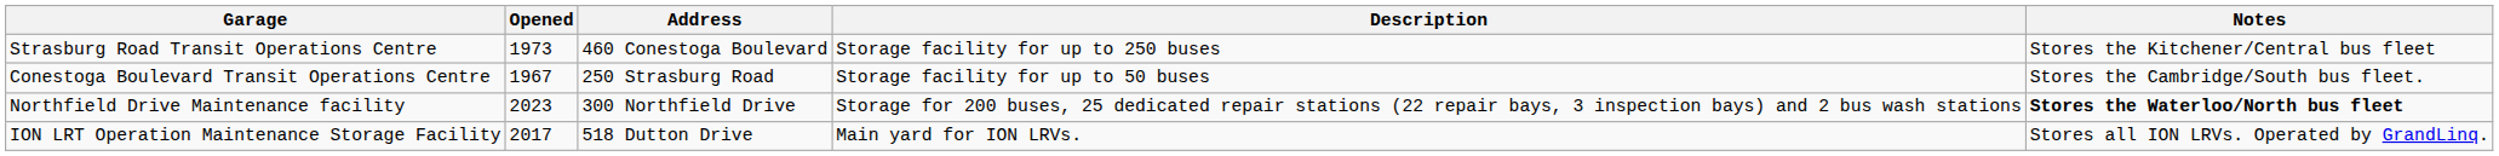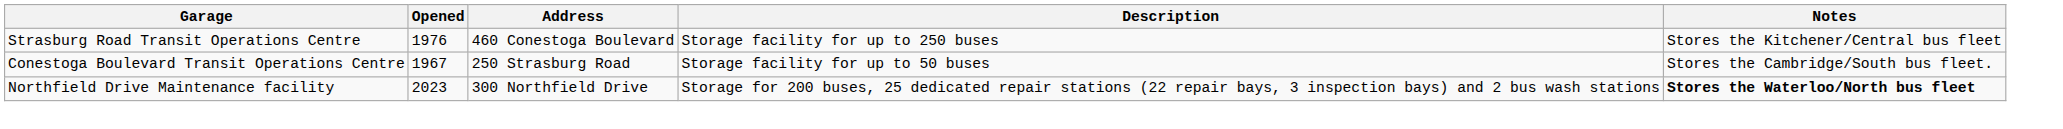Strasburg Road Transit Operations Centre | Opened: 1973 -> 1976
- row: ION LRT Operation Maintenance Storage Facility | 2017 | 518 Dutton Drive | Main yard for ION LRVs. | Stores all ION LRVs. Operated by GrandLinq.
